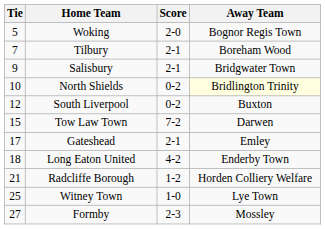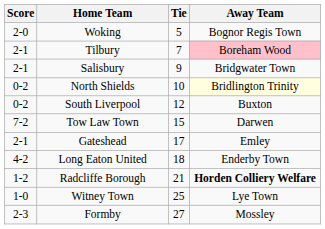columns swapped: Tie <-> Score
Tilbury | Away Team: no background -> pink background
Radcliffe Borough | Away Team: normal -> bold
